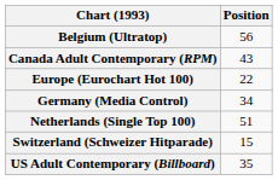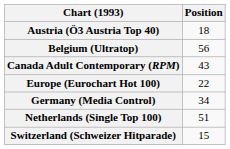+ row: Austria (Ö3 Austria Top 40) | 18
- row: US Adult Contemporary (Billboard) | 35
